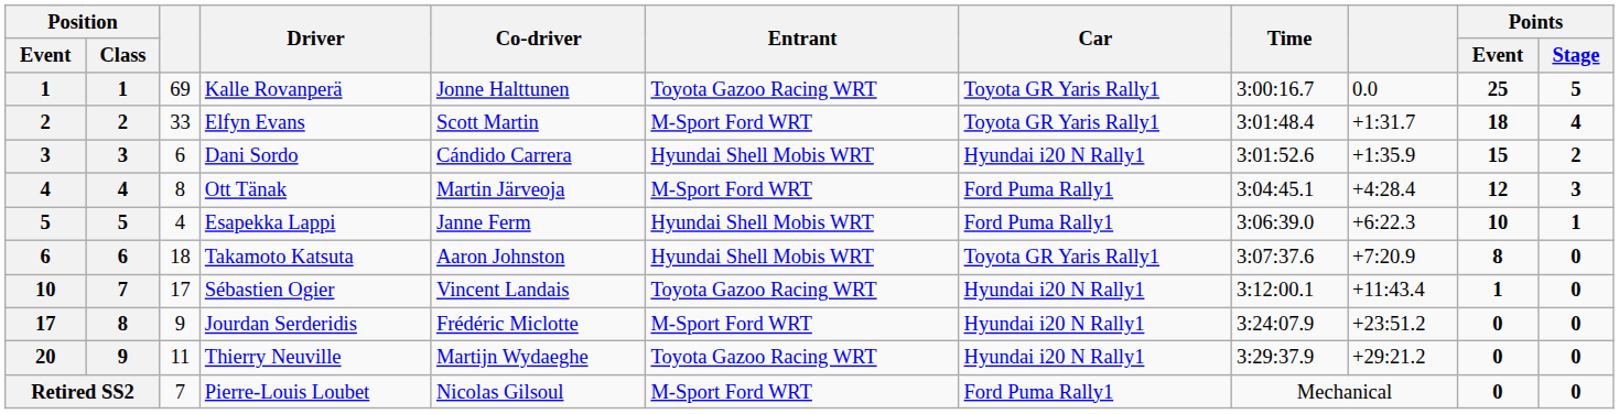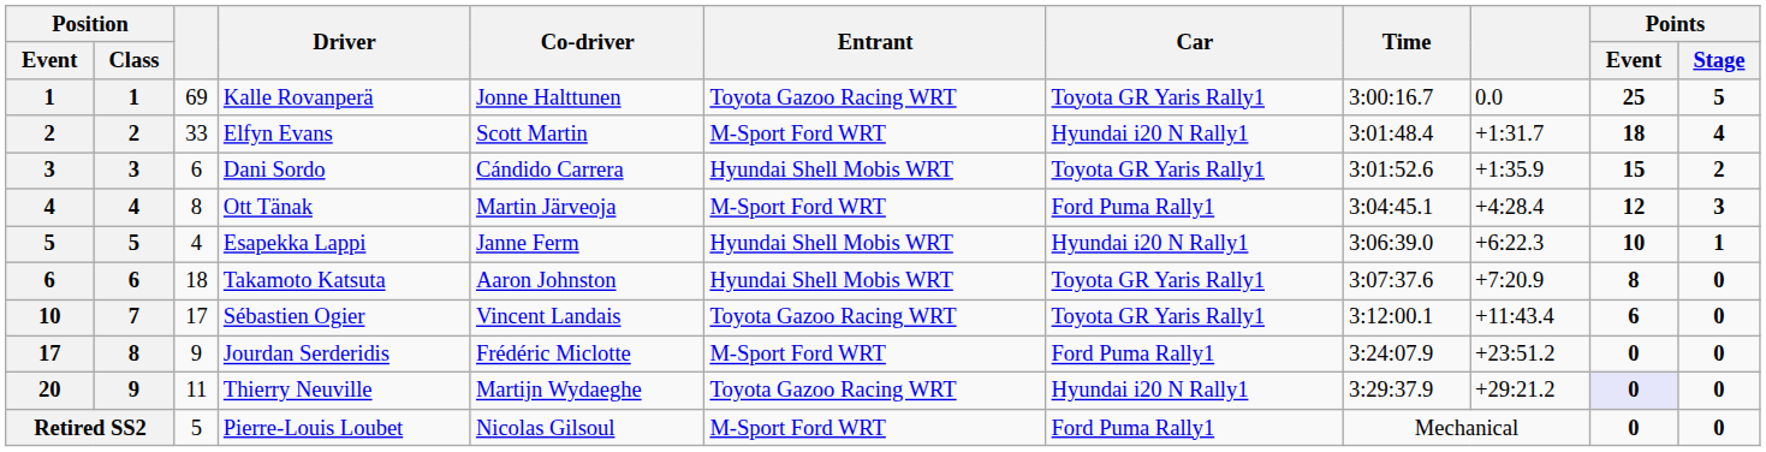Elfyn Evans | Car: Toyota GR Yaris Rally1 -> Hyundai i20 N Rally1
Dani Sordo | Car: Hyundai i20 N Rally1 -> Toyota GR Yaris Rally1
Esapekka Lappi | Car: Ford Puma Rally1 -> Hyundai i20 N Rally1
Sébastien Ogier | Car: Hyundai i20 N Rally1 -> Toyota GR Yaris Rally1
Sébastien Ogier | Points / Event: 1 -> 6
Jourdan Serderidis | Car: Hyundai i20 N Rally1 -> Ford Puma Rally1
Thierry Neuville | Points / Event: no background -> lavender background
Pierre-Louis Loubet | column 3: 7 -> 5
